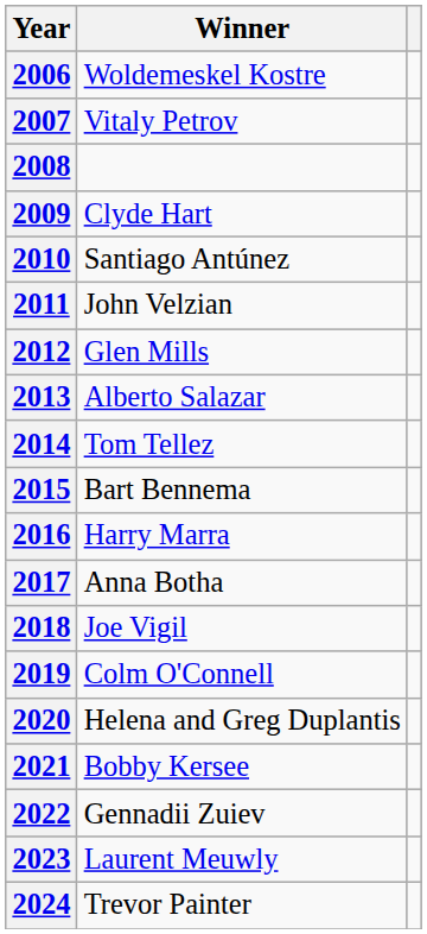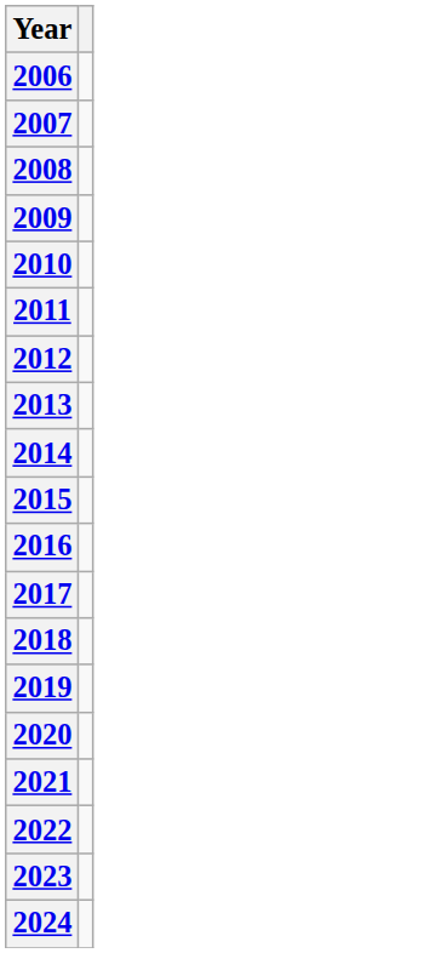- column: Winner | Woldemeskel Kostre | Vitaly Petrov | Clyde Hart | Santiago Antúnez | John Velzian | Glen Mills | Alberto Salazar | Tom Tellez | Bart Bennema | Harry Marra | Anna Botha | Joe Vigil | Colm O'Connell | Helena and Greg Duplantis | Bobby Kersee | Gennadii Zuiev | Laurent Meuwly | Trevor Painter
